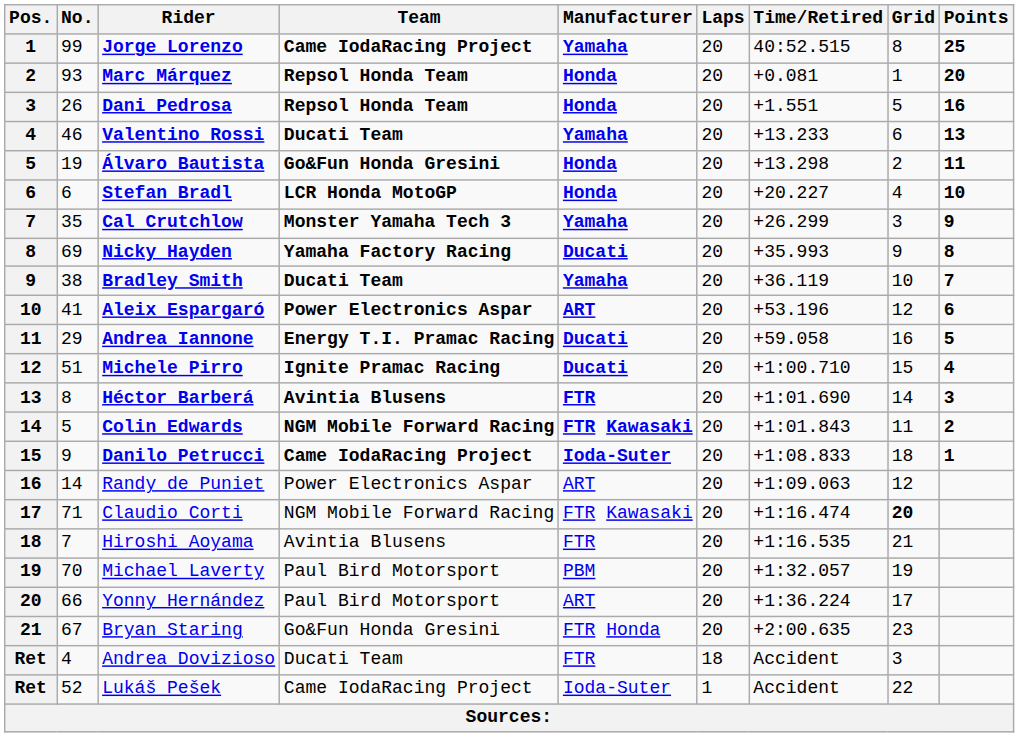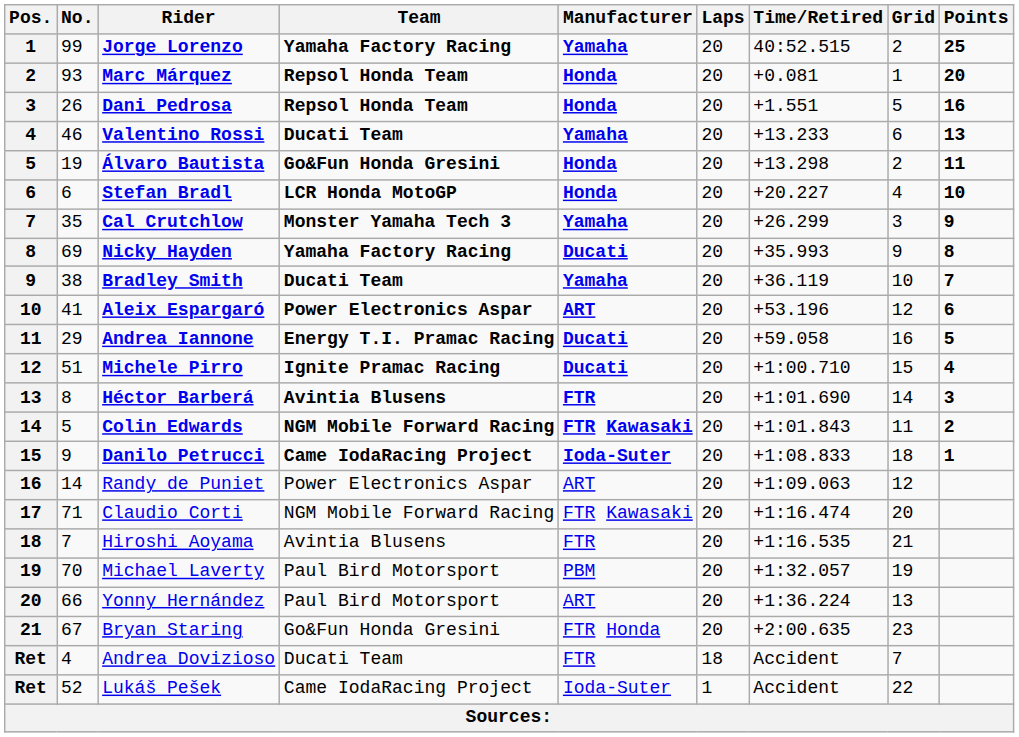Jorge Lorenzo | Team: Came IodaRacing Project -> Yamaha Factory Racing
Jorge Lorenzo | Grid: 8 -> 2
Claudio Corti | Grid: bold -> normal
Yonny Hernández | Grid: 17 -> 13
Andrea Dovizioso | Grid: 3 -> 7
